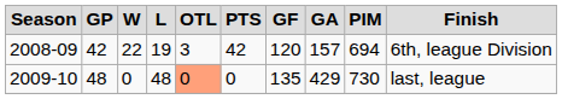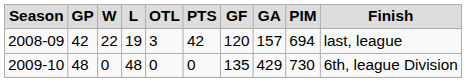2008-09 | column 10: 6th, league Division -> last, league
2009-10 | column 5: lightsalmon background -> no background
2009-10 | column 10: last, league -> 6th, league Division
